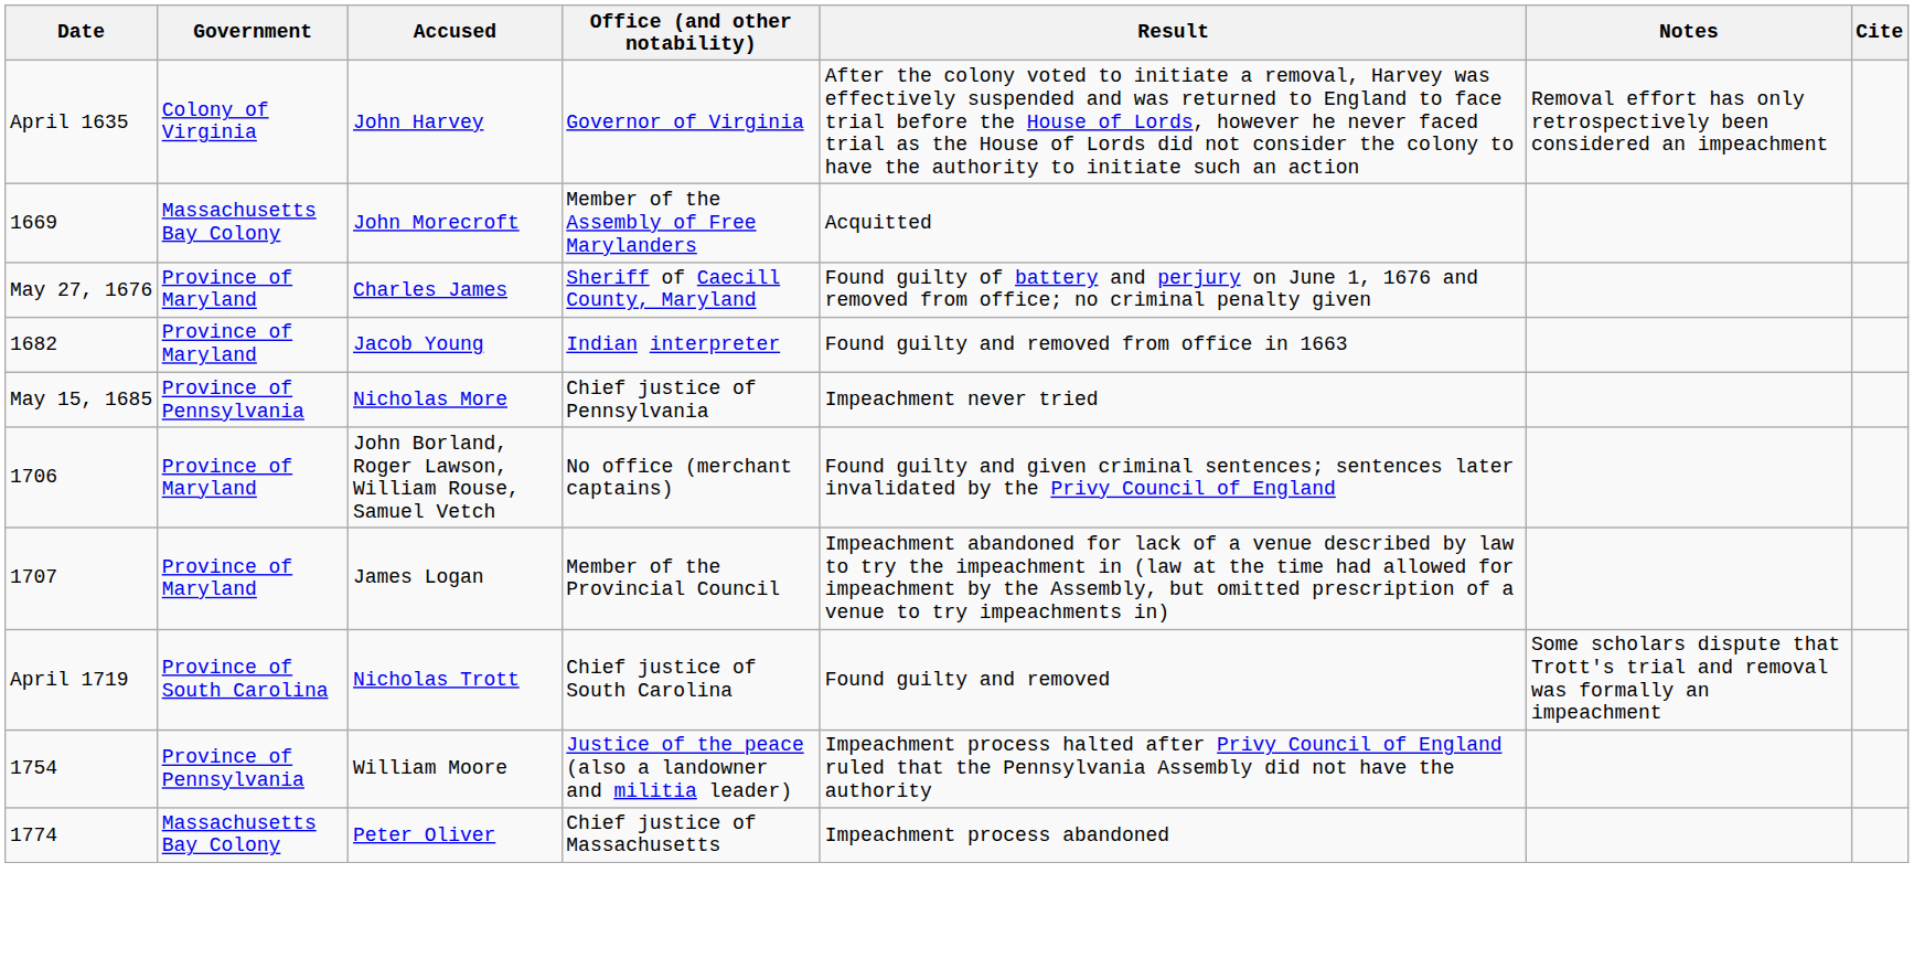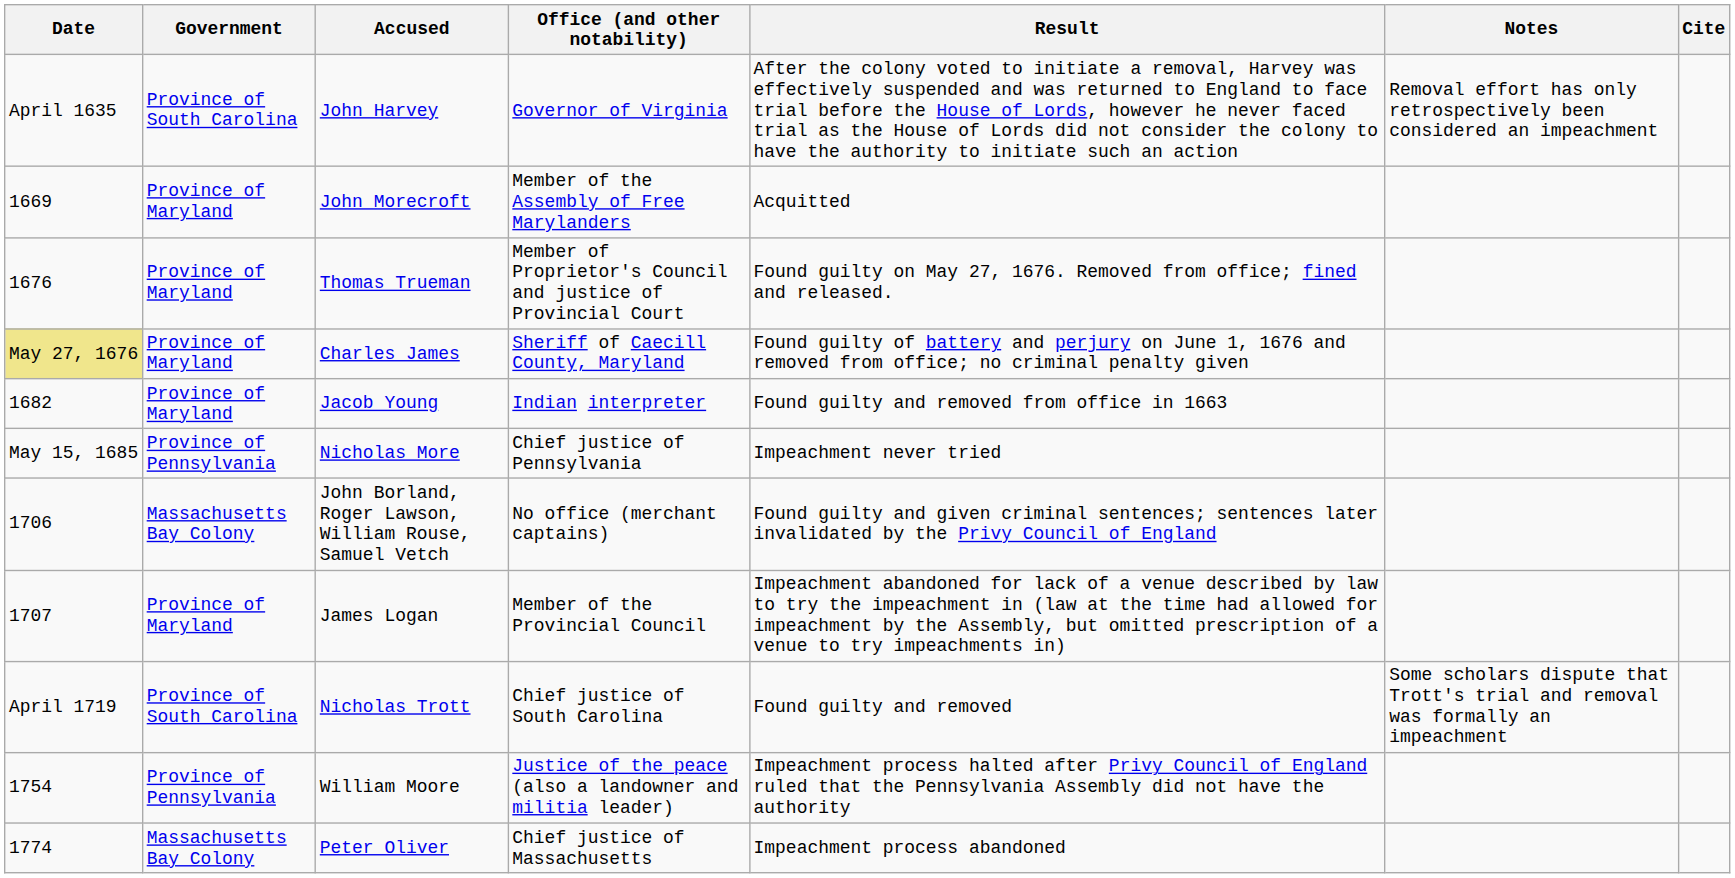John Harvey | Government: Colony of Virginia -> Province of South Carolina
John Morecroft | Government: Massachusetts Bay Colony -> Province of Maryland
+ row: 1676 | Province of Maryland | Thomas Trueman | Member of Proprietor's Council and justice of Provincial Court | Found guilty on May 27, 1676. Removed from office; fined and released.
Charles James | Date: no background -> khaki background
John Borland, Roger Lawson, William Rouse, Samuel Vetch | Government: Province of Maryland -> Massachusetts Bay Colony
